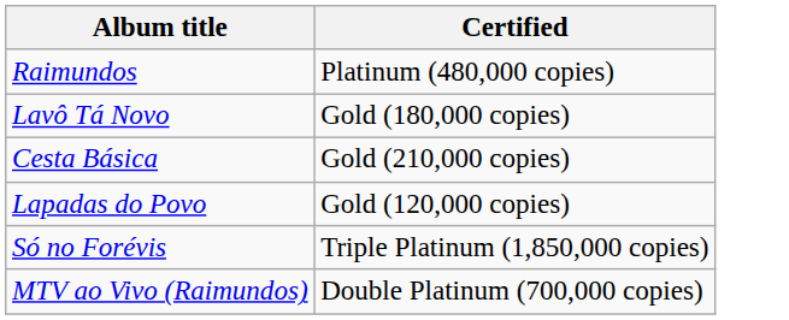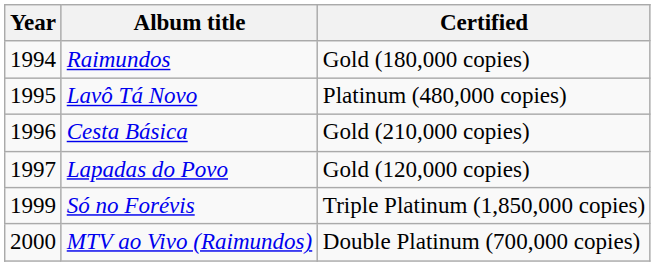+ column: Year | 1994 | 1995 | 1996 | 1997 | 1999 | 2000
Raimundos | Certified: Platinum (480,000 copies) -> Gold (180,000 copies)
Lavô Tá Novo | Certified: Gold (180,000 copies) -> Platinum (480,000 copies)
